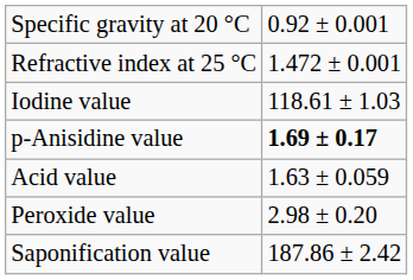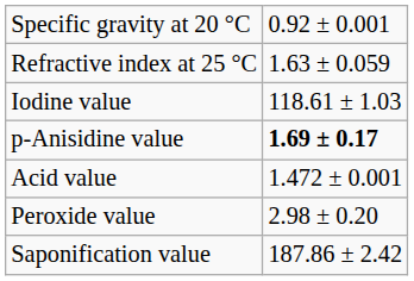Refractive index at 25 °C | column 2: 1.472 ± 0.001 -> 1.63 ± 0.059
Acid value | column 2: 1.63 ± 0.059 -> 1.472 ± 0.001
